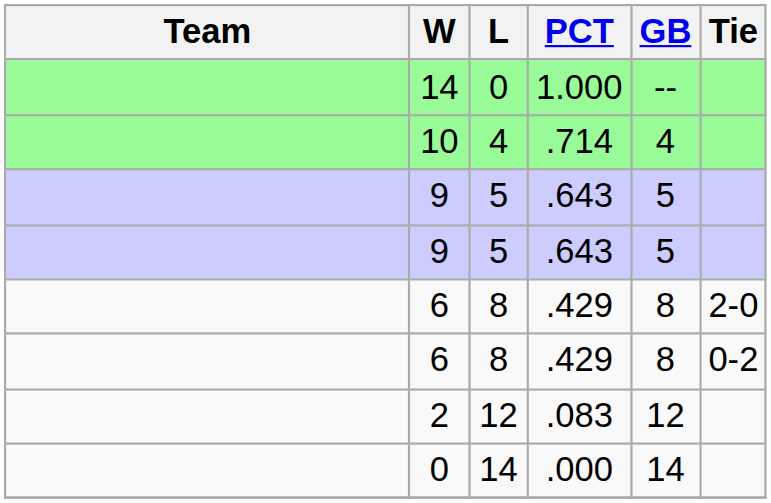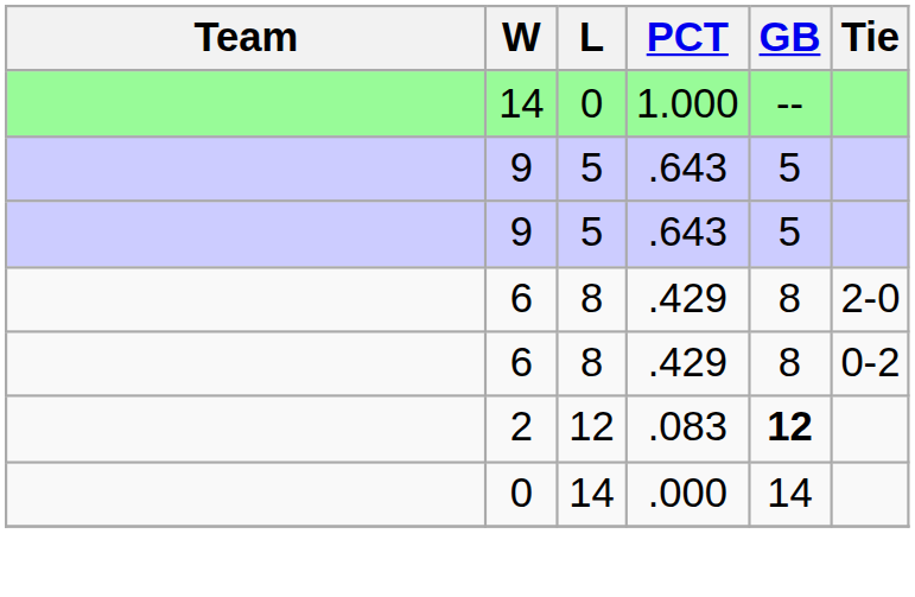- row: 10 | 4 | .714 | 4
2 | GB: normal -> bold
